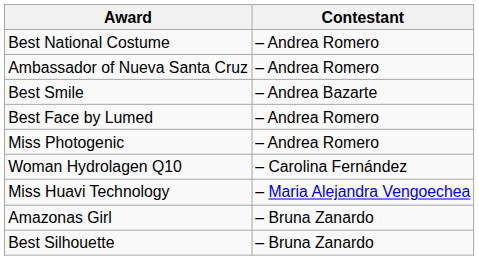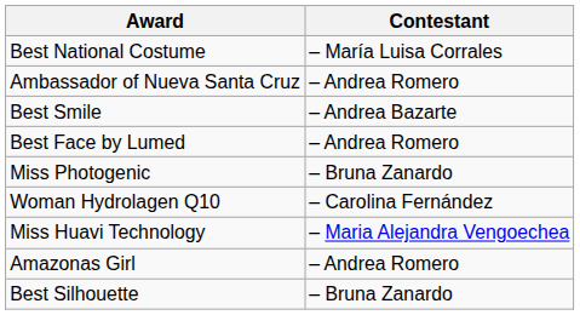Best National Costume | Contestant: – Andrea Romero -> – María Luisa Corrales
Miss Photogenic | Contestant: – Andrea Romero -> – Bruna Zanardo
Amazonas Girl | Contestant: – Bruna Zanardo -> – Andrea Romero
